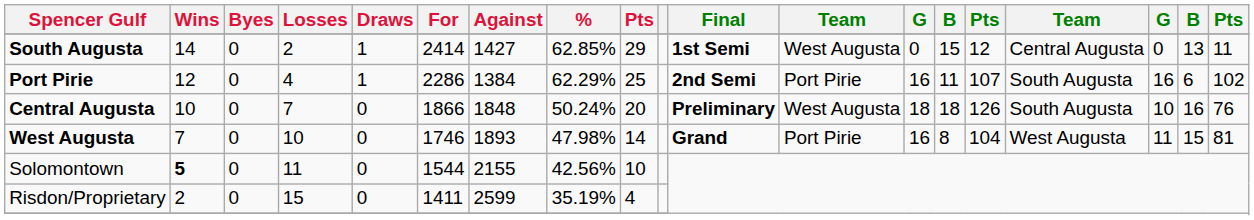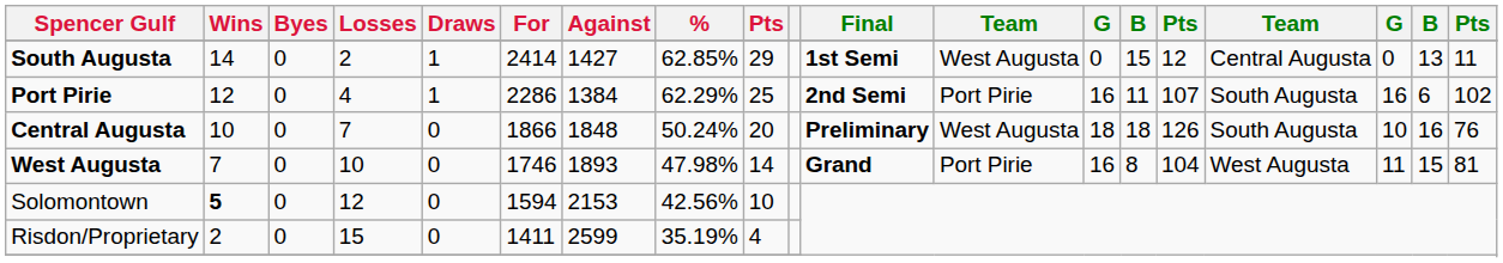Solomontown | Losses: 11 -> 12
Solomontown | For: 1544 -> 1594
Solomontown | Against: 2155 -> 2153
